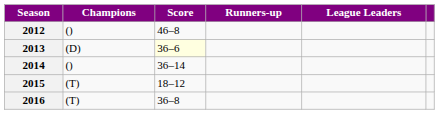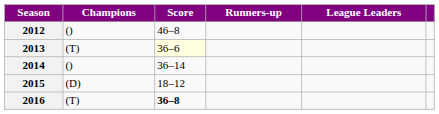2013 | Champions: (D) -> (T)
2015 | Champions: (T) -> (D)
2016 | Score: normal -> bold
